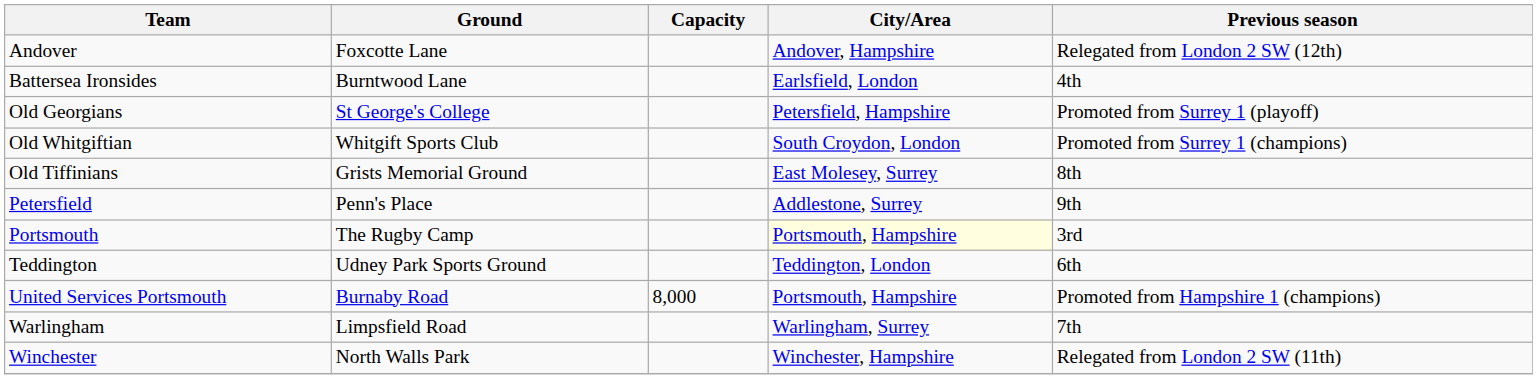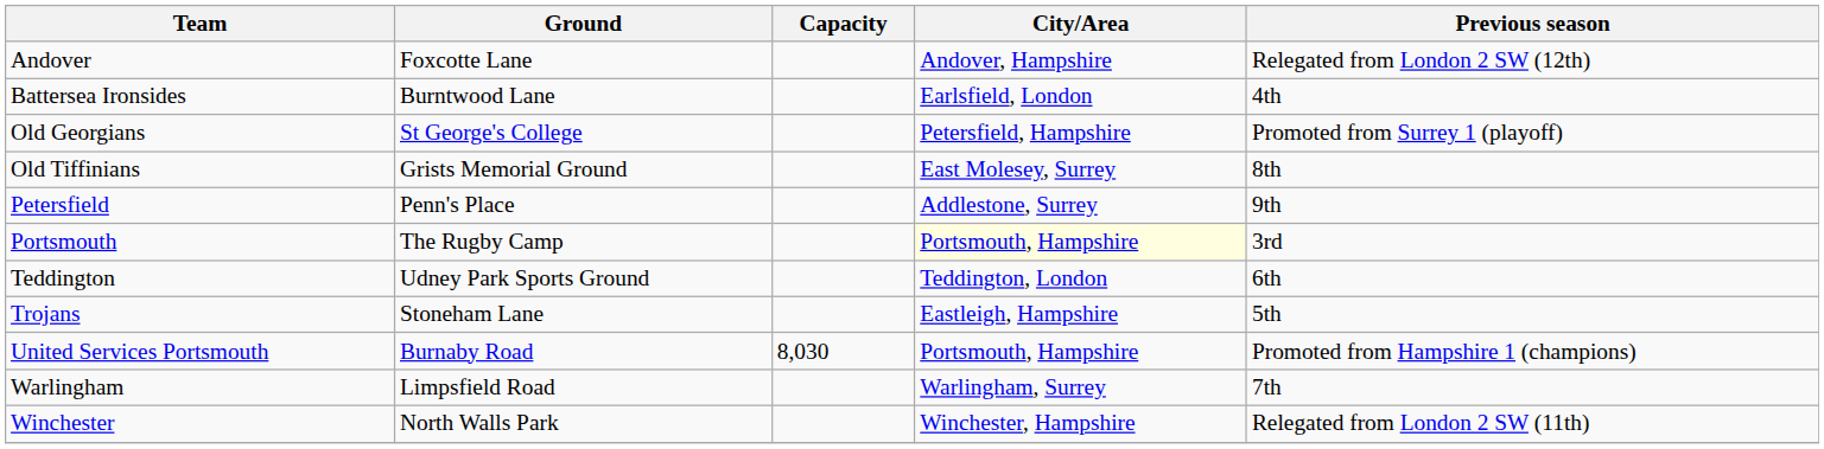- row: Old Whitgiftian | Whitgift Sports Club | South Croydon, London | Promoted from Surrey 1 (champions)
+ row: Trojans | Stoneham Lane | Eastleigh, Hampshire | 5th
United Services Portsmouth | Capacity: 8,000 -> 8,030
